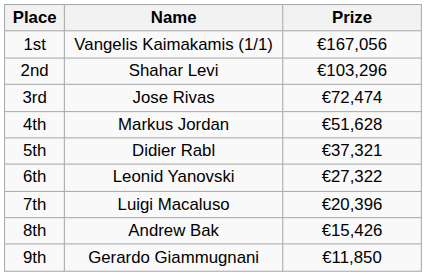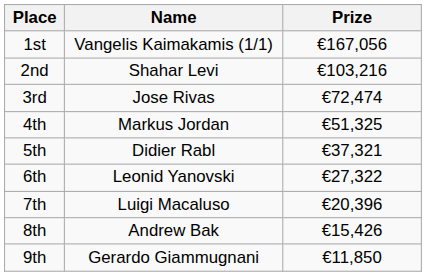2nd | Prize: €103,296 -> €103,216
4th | Prize: €51,628 -> €51,325
